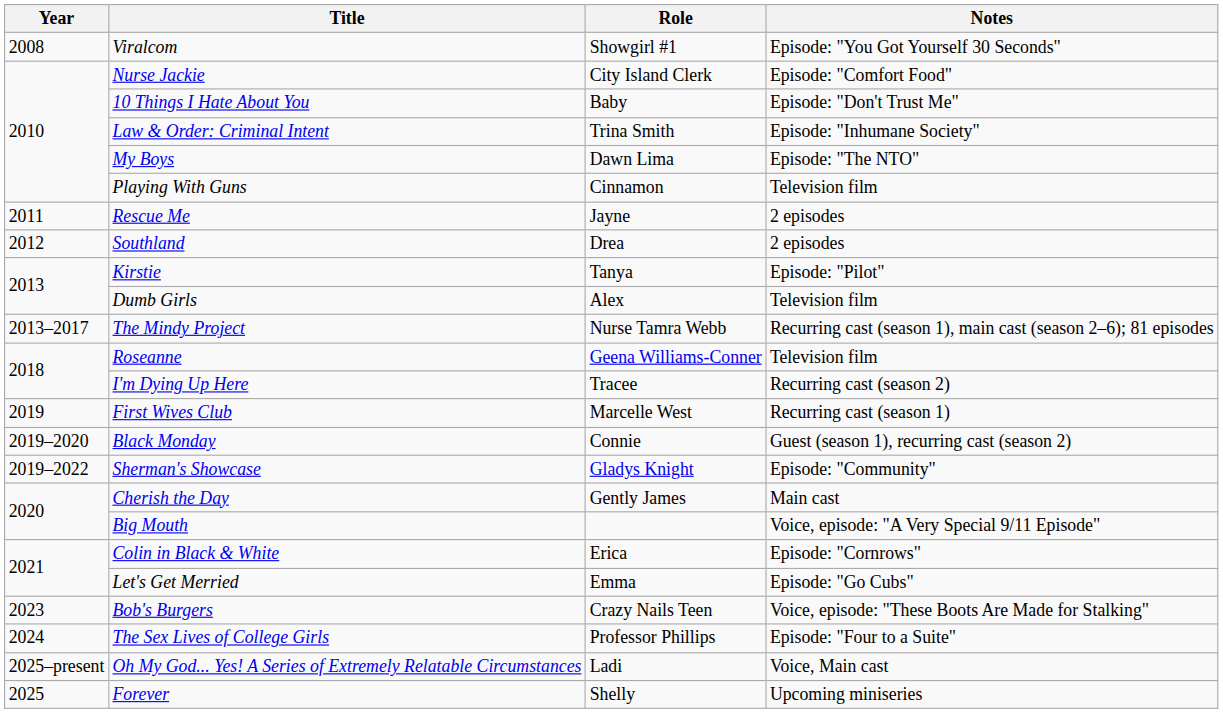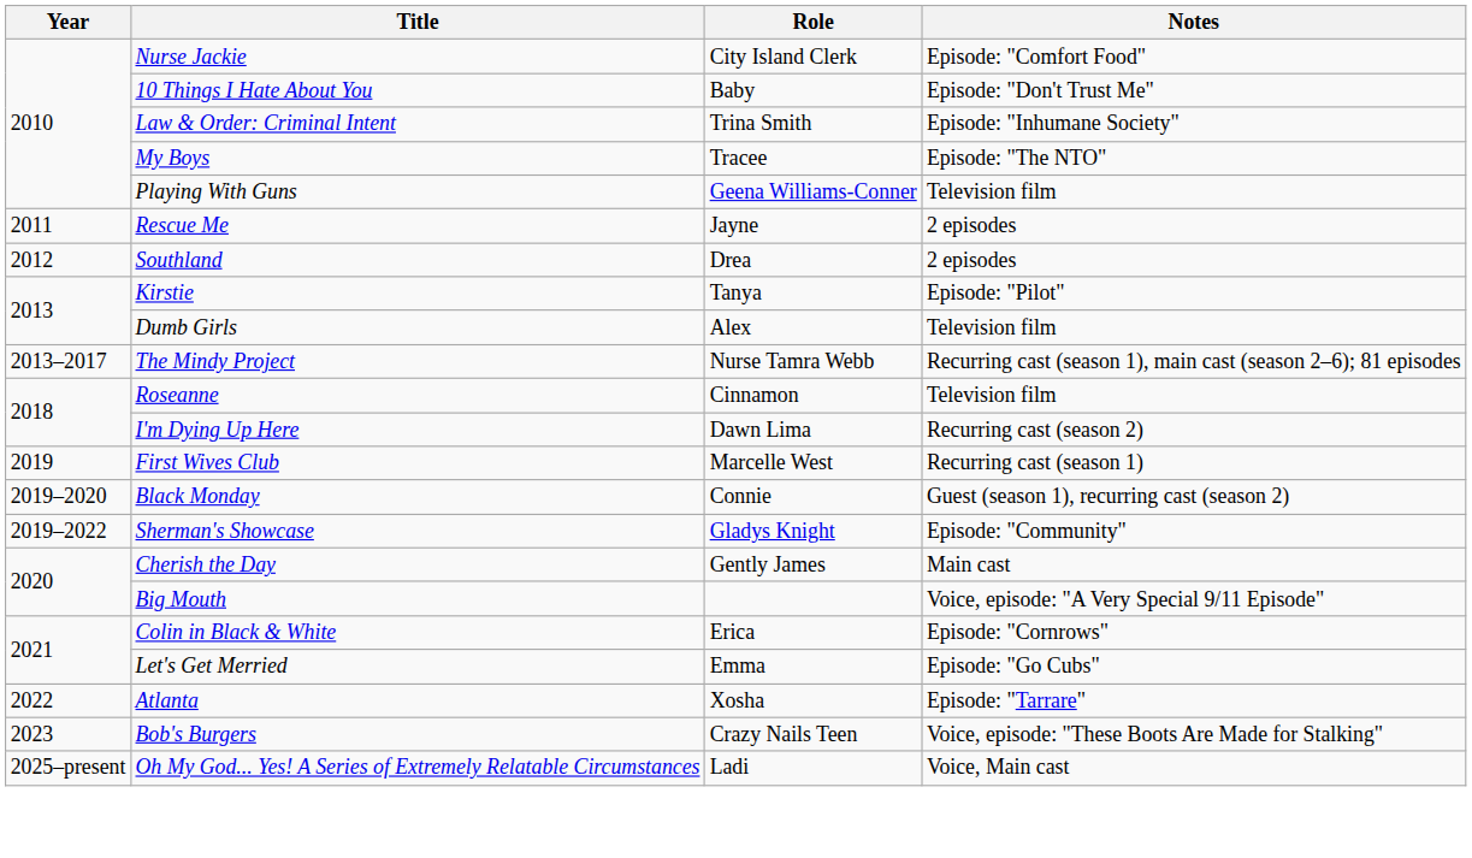- row: 2008 | Viralcom | Showgirl #1 | Episode: "You Got Yourself 30 Seconds"
My Boys | Role: Dawn Lima -> Tracee
Playing With Guns | Role: Cinnamon -> Geena Williams-Conner
Roseanne | Role: Geena Williams-Conner -> Cinnamon
I'm Dying Up Here | Role: Tracee -> Dawn Lima
+ row: 2022 | Atlanta | Xosha | Episode: "Tarrare"
- row: 2024 | The Sex Lives of College Girls | Professor Phillips | Episode: "Four to a Suite"
- row: 2025 | Forever | Shelly | Upcoming miniseries
